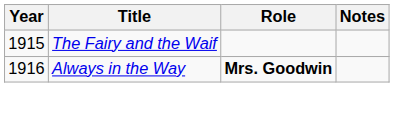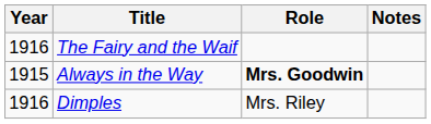The Fairy and the Waif | Year: 1915 -> 1916
Always in the Way | Year: 1916 -> 1915
+ row: 1916 | Dimples | Mrs. Riley
